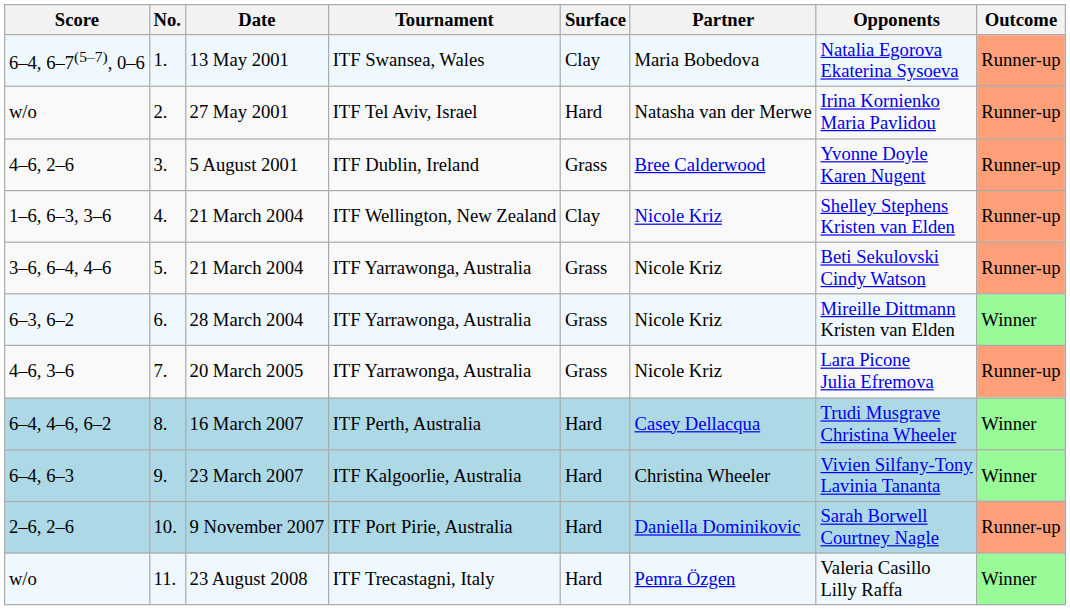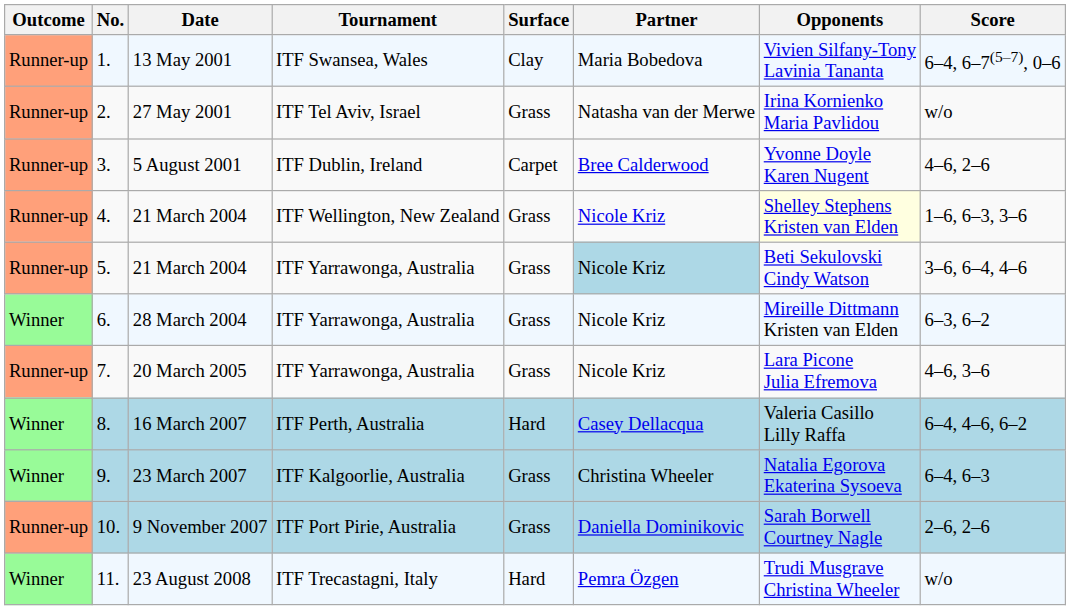columns swapped: Outcome <-> Score
13 May 2001 | Opponents: Natalia Egorova Ekaterina Sysoeva -> Vivien Silfany-Tony Lavinia Tananta
27 May 2001 | Surface: Hard -> Grass
5 August 2001 | Surface: Grass -> Carpet
4. / 21 March 2004 | Surface: Clay -> Grass
4. / 21 March 2004 | Opponents: no background -> lightyellow background
5. / 21 March 2004 | Partner: no background -> lightblue background
16 March 2007 | Opponents: Trudi Musgrave Christina Wheeler -> Valeria Casillo Lilly Raffa
23 March 2007 | Surface: Hard -> Grass
23 March 2007 | Opponents: Vivien Silfany-Tony Lavinia Tananta -> Natalia Egorova Ekaterina Sysoeva
9 November 2007 | Surface: Hard -> Grass
23 August 2008 | Opponents: Valeria Casillo Lilly Raffa -> Trudi Musgrave Christina Wheeler
